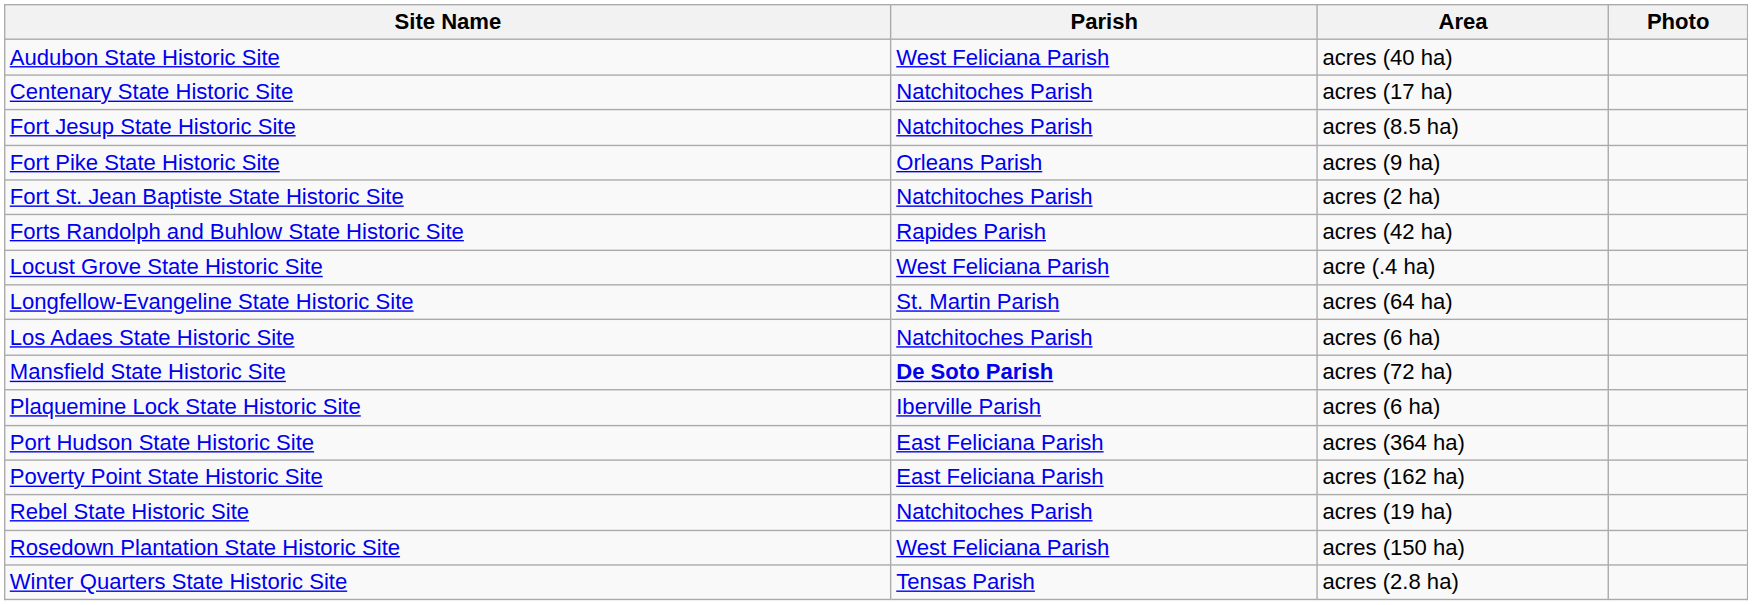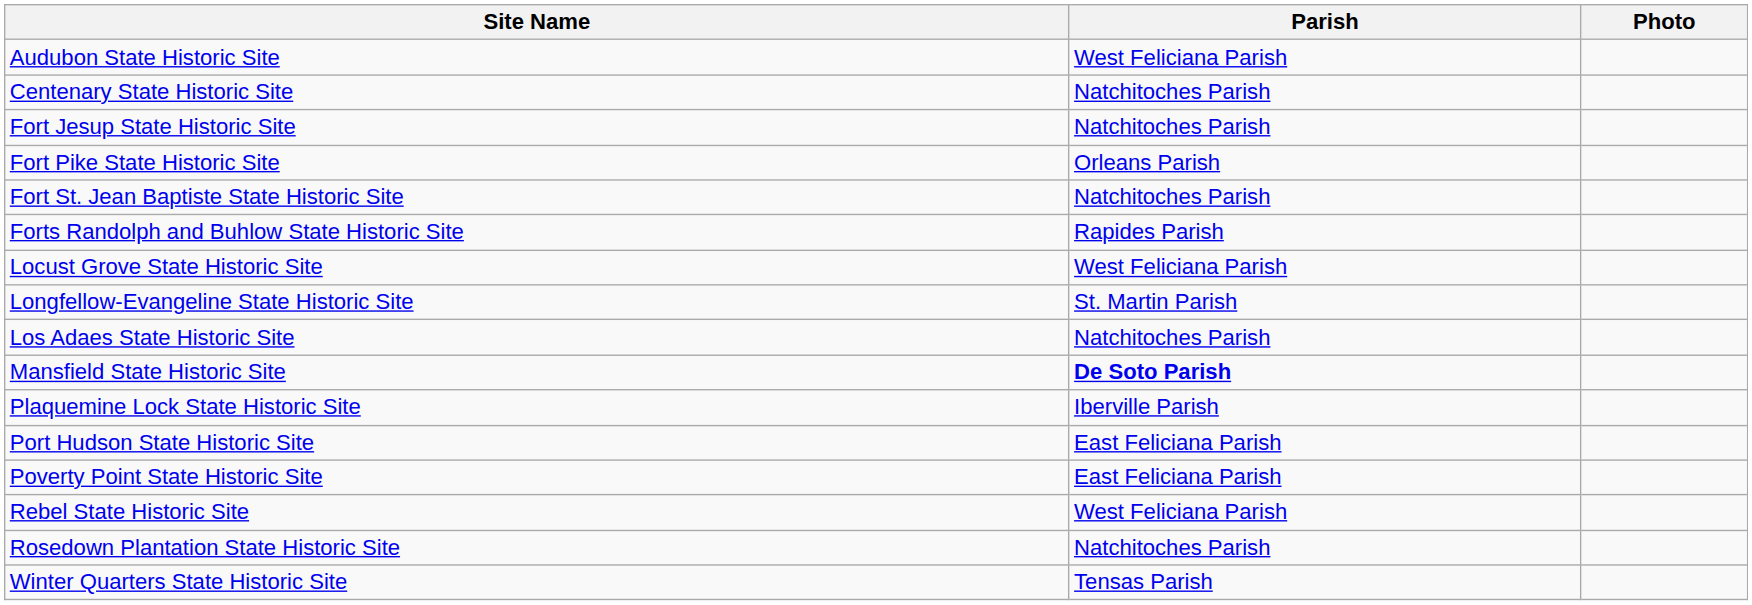- column: Area | acres (40 ha) | acres (17 ha) | acres (8.5 ha) | acres (9 ha) | acres (2 ha) | acres (42 ha) | acre (.4 ha) | acres (64 ha) | acres (6 ha) | acres (72 ha) | acres (6 ha) | acres (364 ha) | acres (162 ha) | acres (19 ha) | acres (150 ha) | acres (2.8 ha)
Rebel State Historic Site | Parish: Natchitoches Parish -> West Feliciana Parish
Rosedown Plantation State Historic Site | Parish: West Feliciana Parish -> Natchitoches Parish
